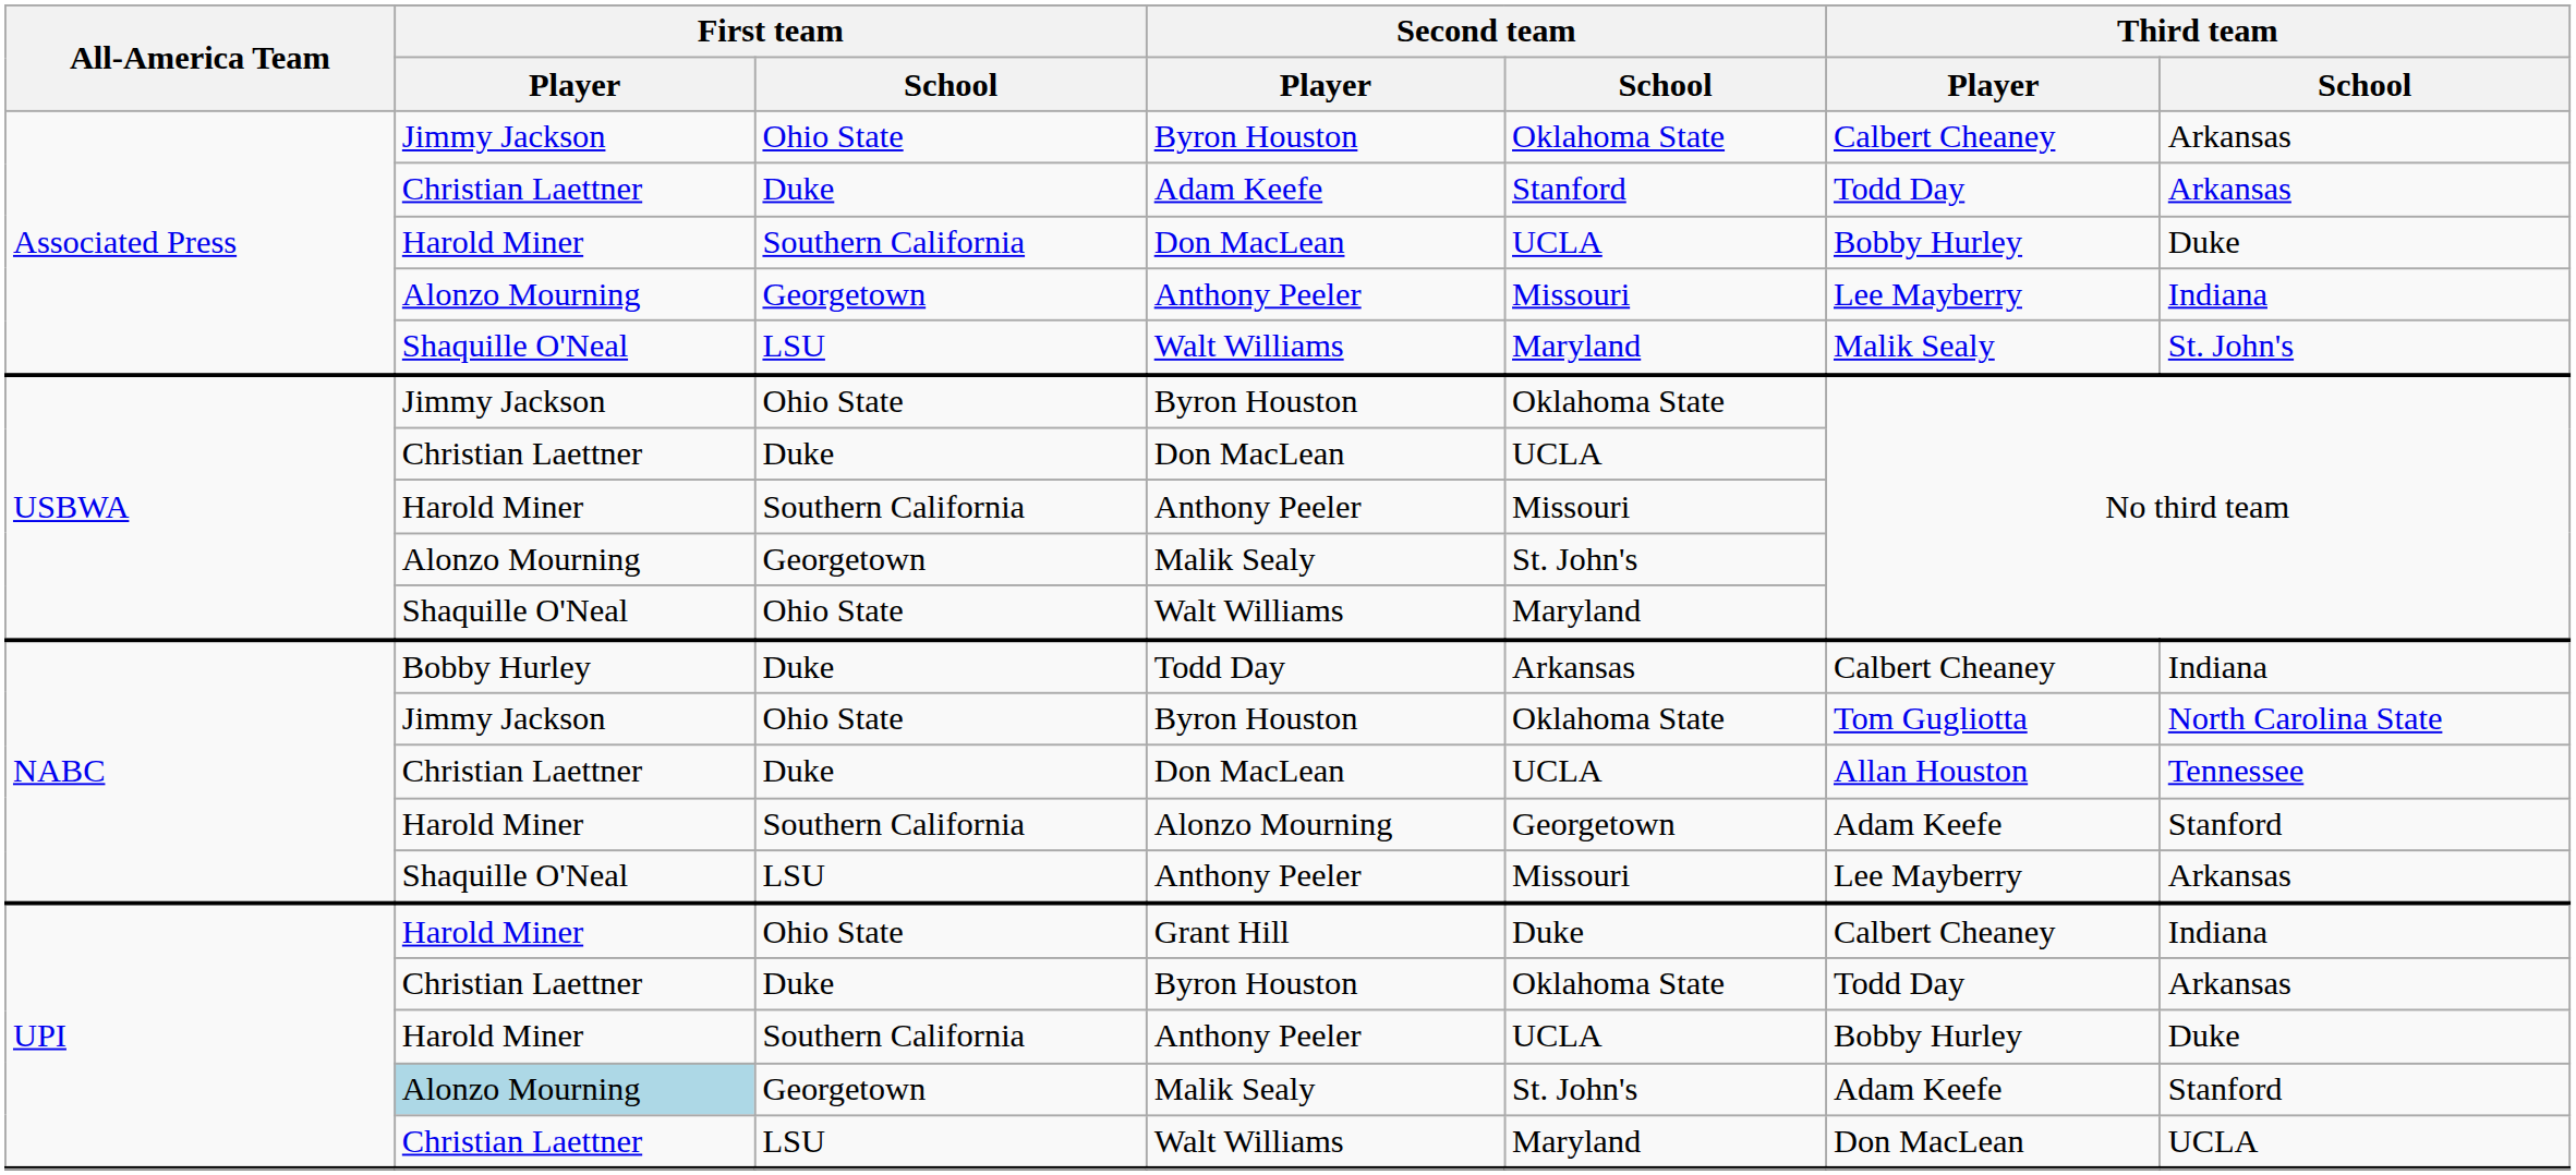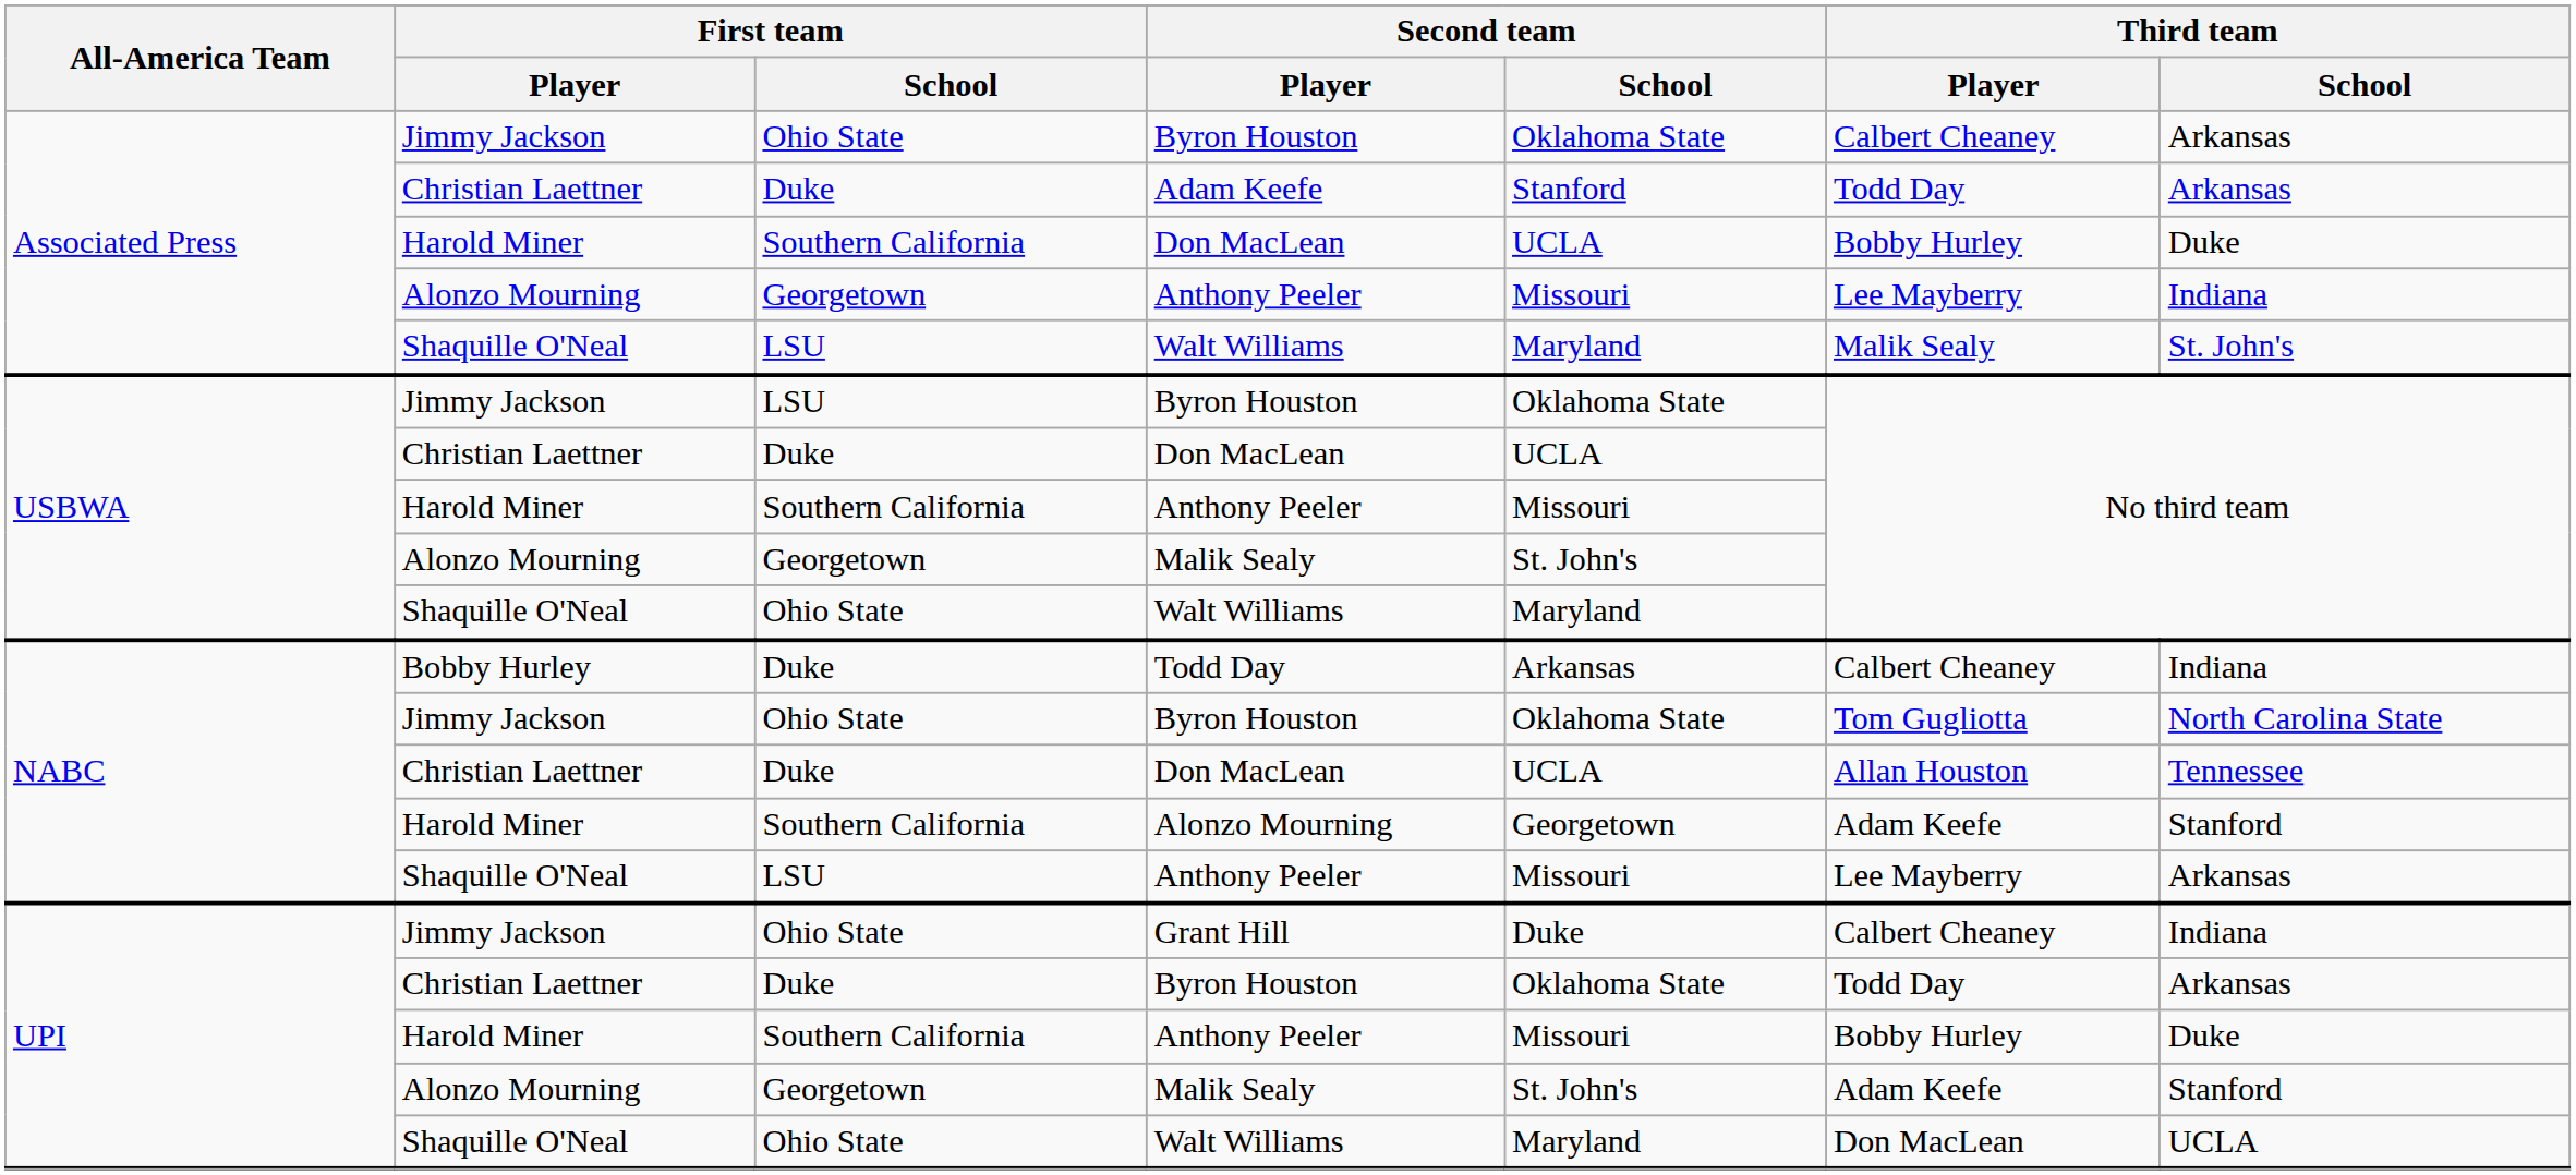USBWA / Byron Houston | First team / School: Ohio State -> LSU
Grant Hill | First team / Player: Harold Miner -> Jimmy Jackson
UPI / Anthony Peeler | Second team / School: UCLA -> Missouri
UPI / Malik Sealy | First team / Player: lightblue background -> no background
UPI / Walt Williams | First team / Player: Christian Laettner -> Shaquille O'Neal
UPI / Walt Williams | First team / School: LSU -> Ohio State
